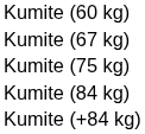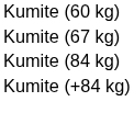- row: Kumite (75 kg)
